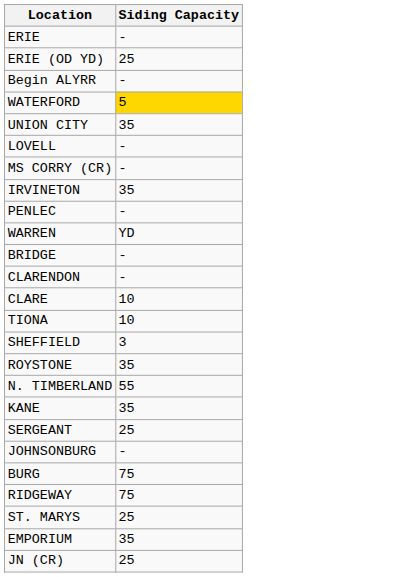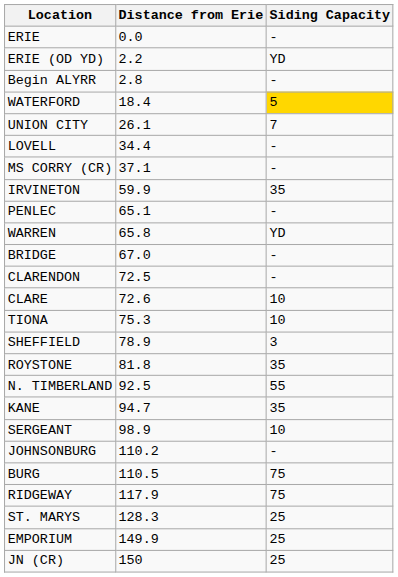+ column: Distance from Erie | 0.0 | 2.2 | 2.8 | 18.4 | 26.1 | 34.4 | 37.1 | 59.9 | 65.1 | 65.8 | 67.0 | 72.5 | 72.6 | 75.3 | 78.9 | 81.8 | 92.5 | 94.7 | 98.9 | 110.2 | 110.5 | 117.9 | 128.3 | 149.9 | 150
ERIE (OD YD) | Siding Capacity: 25 -> YD
UNION CITY | Siding Capacity: 35 -> 7
SERGEANT | Siding Capacity: 25 -> 10
EMPORIUM | Siding Capacity: 35 -> 25
